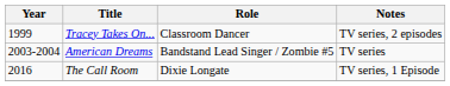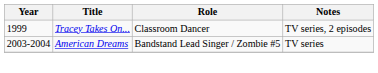- row: 2016 | The Call Room | Dixie Longate | TV series, 1 Episode
